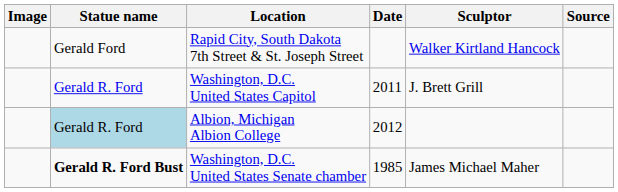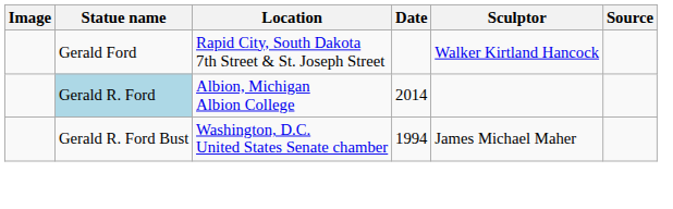- row: Gerald R. Ford | Washington, D.C. United States Capitol | 2011 | J. Brett Grill
Albion, Michigan Albion College | Date: 2012 -> 2014
Washington, D.C. United States Senate chamber | Statue name: bold -> normal
Washington, D.C. United States Senate chamber | Date: 1985 -> 1994
